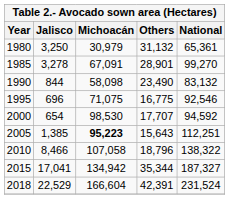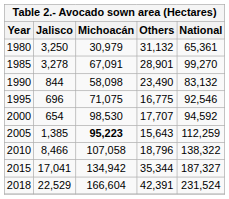2005 | National: 112,251 -> 112,259
